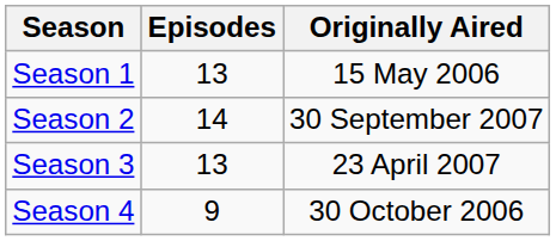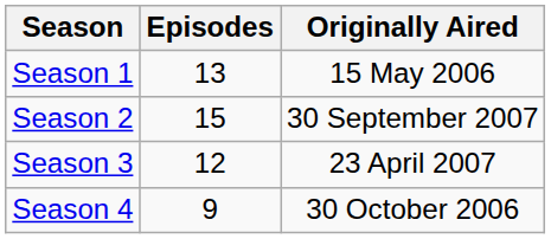Season 2 | Episodes: 14 -> 15
Season 3 | Episodes: 13 -> 12
